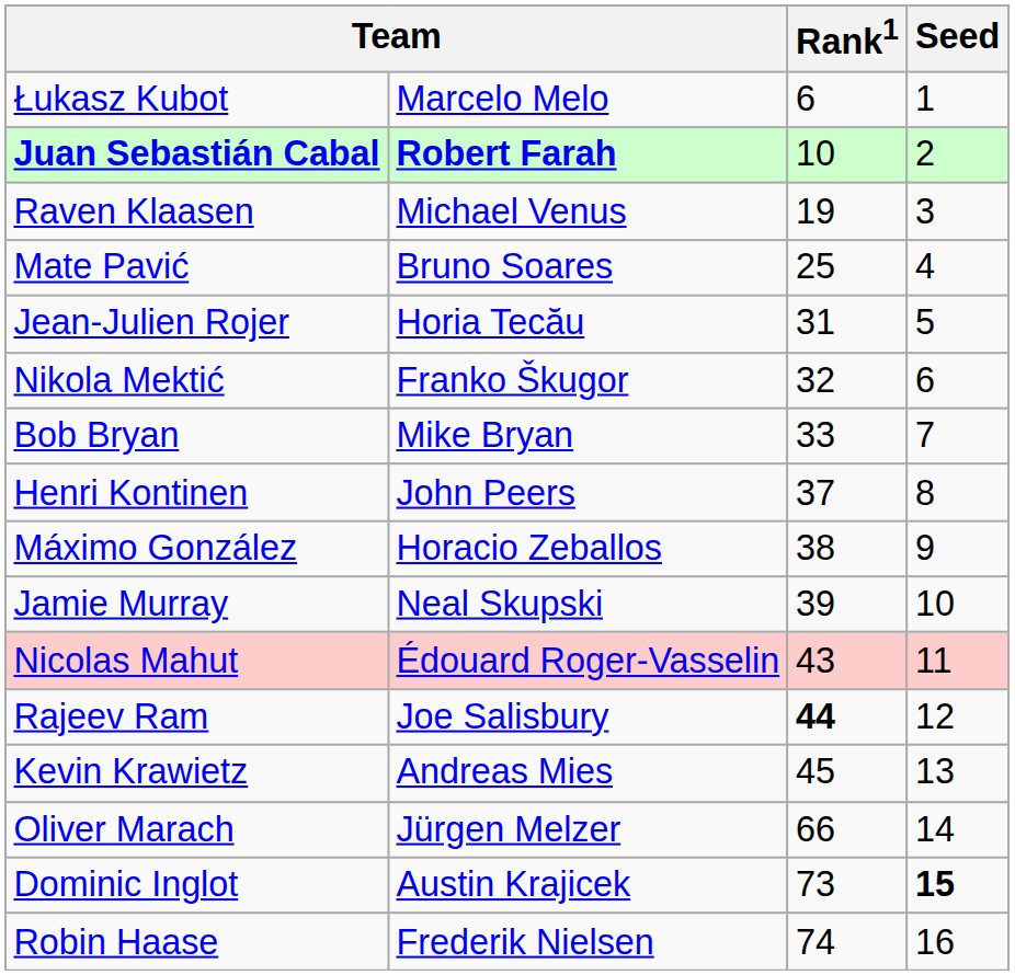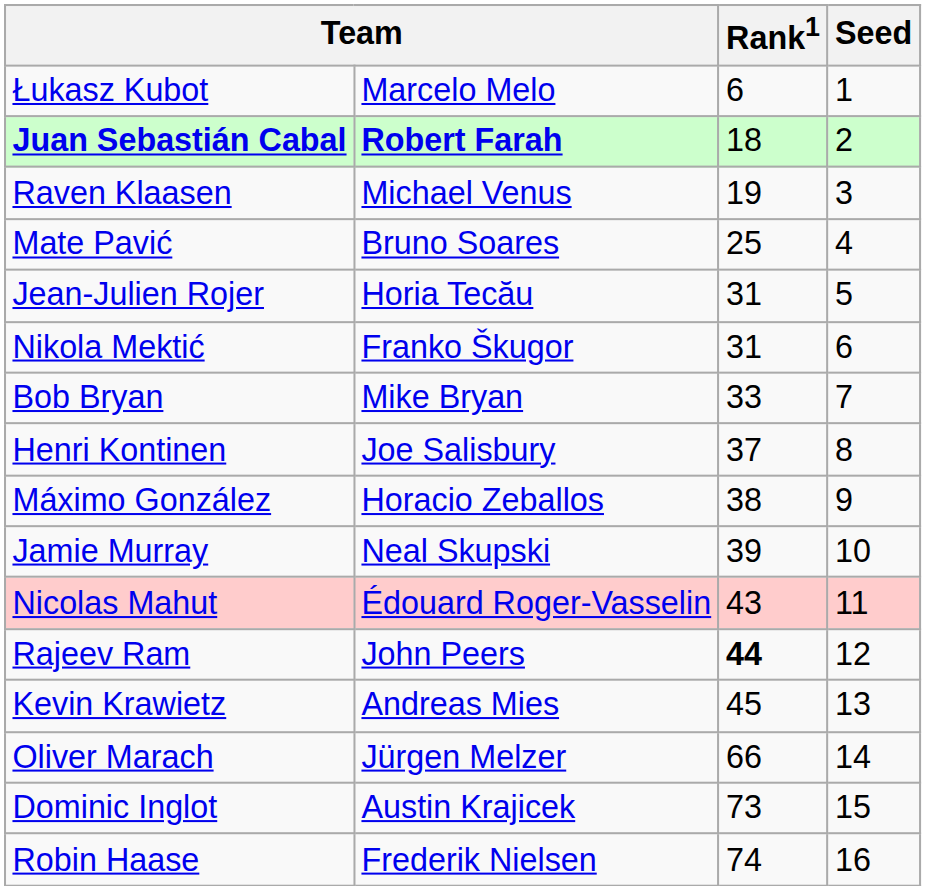Juan Sebastián Cabal | Rank1: 10 -> 18
Nikola Mektić | Rank1: 32 -> 31
Henri Kontinen | column 2: John Peers -> Joe Salisbury
Rajeev Ram | column 2: Joe Salisbury -> John Peers
Dominic Inglot | Seed: bold -> normal
